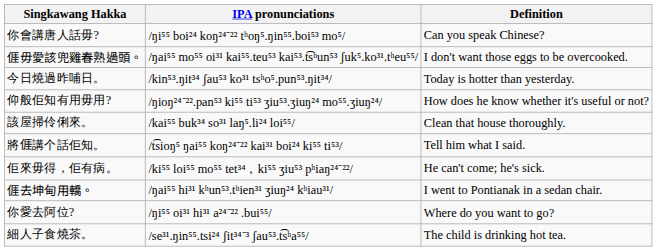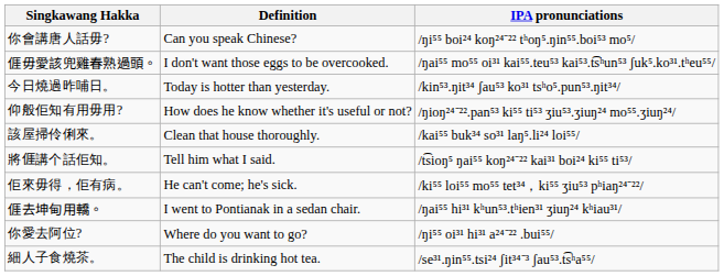columns swapped: IPA pronunciations <-> Definition
